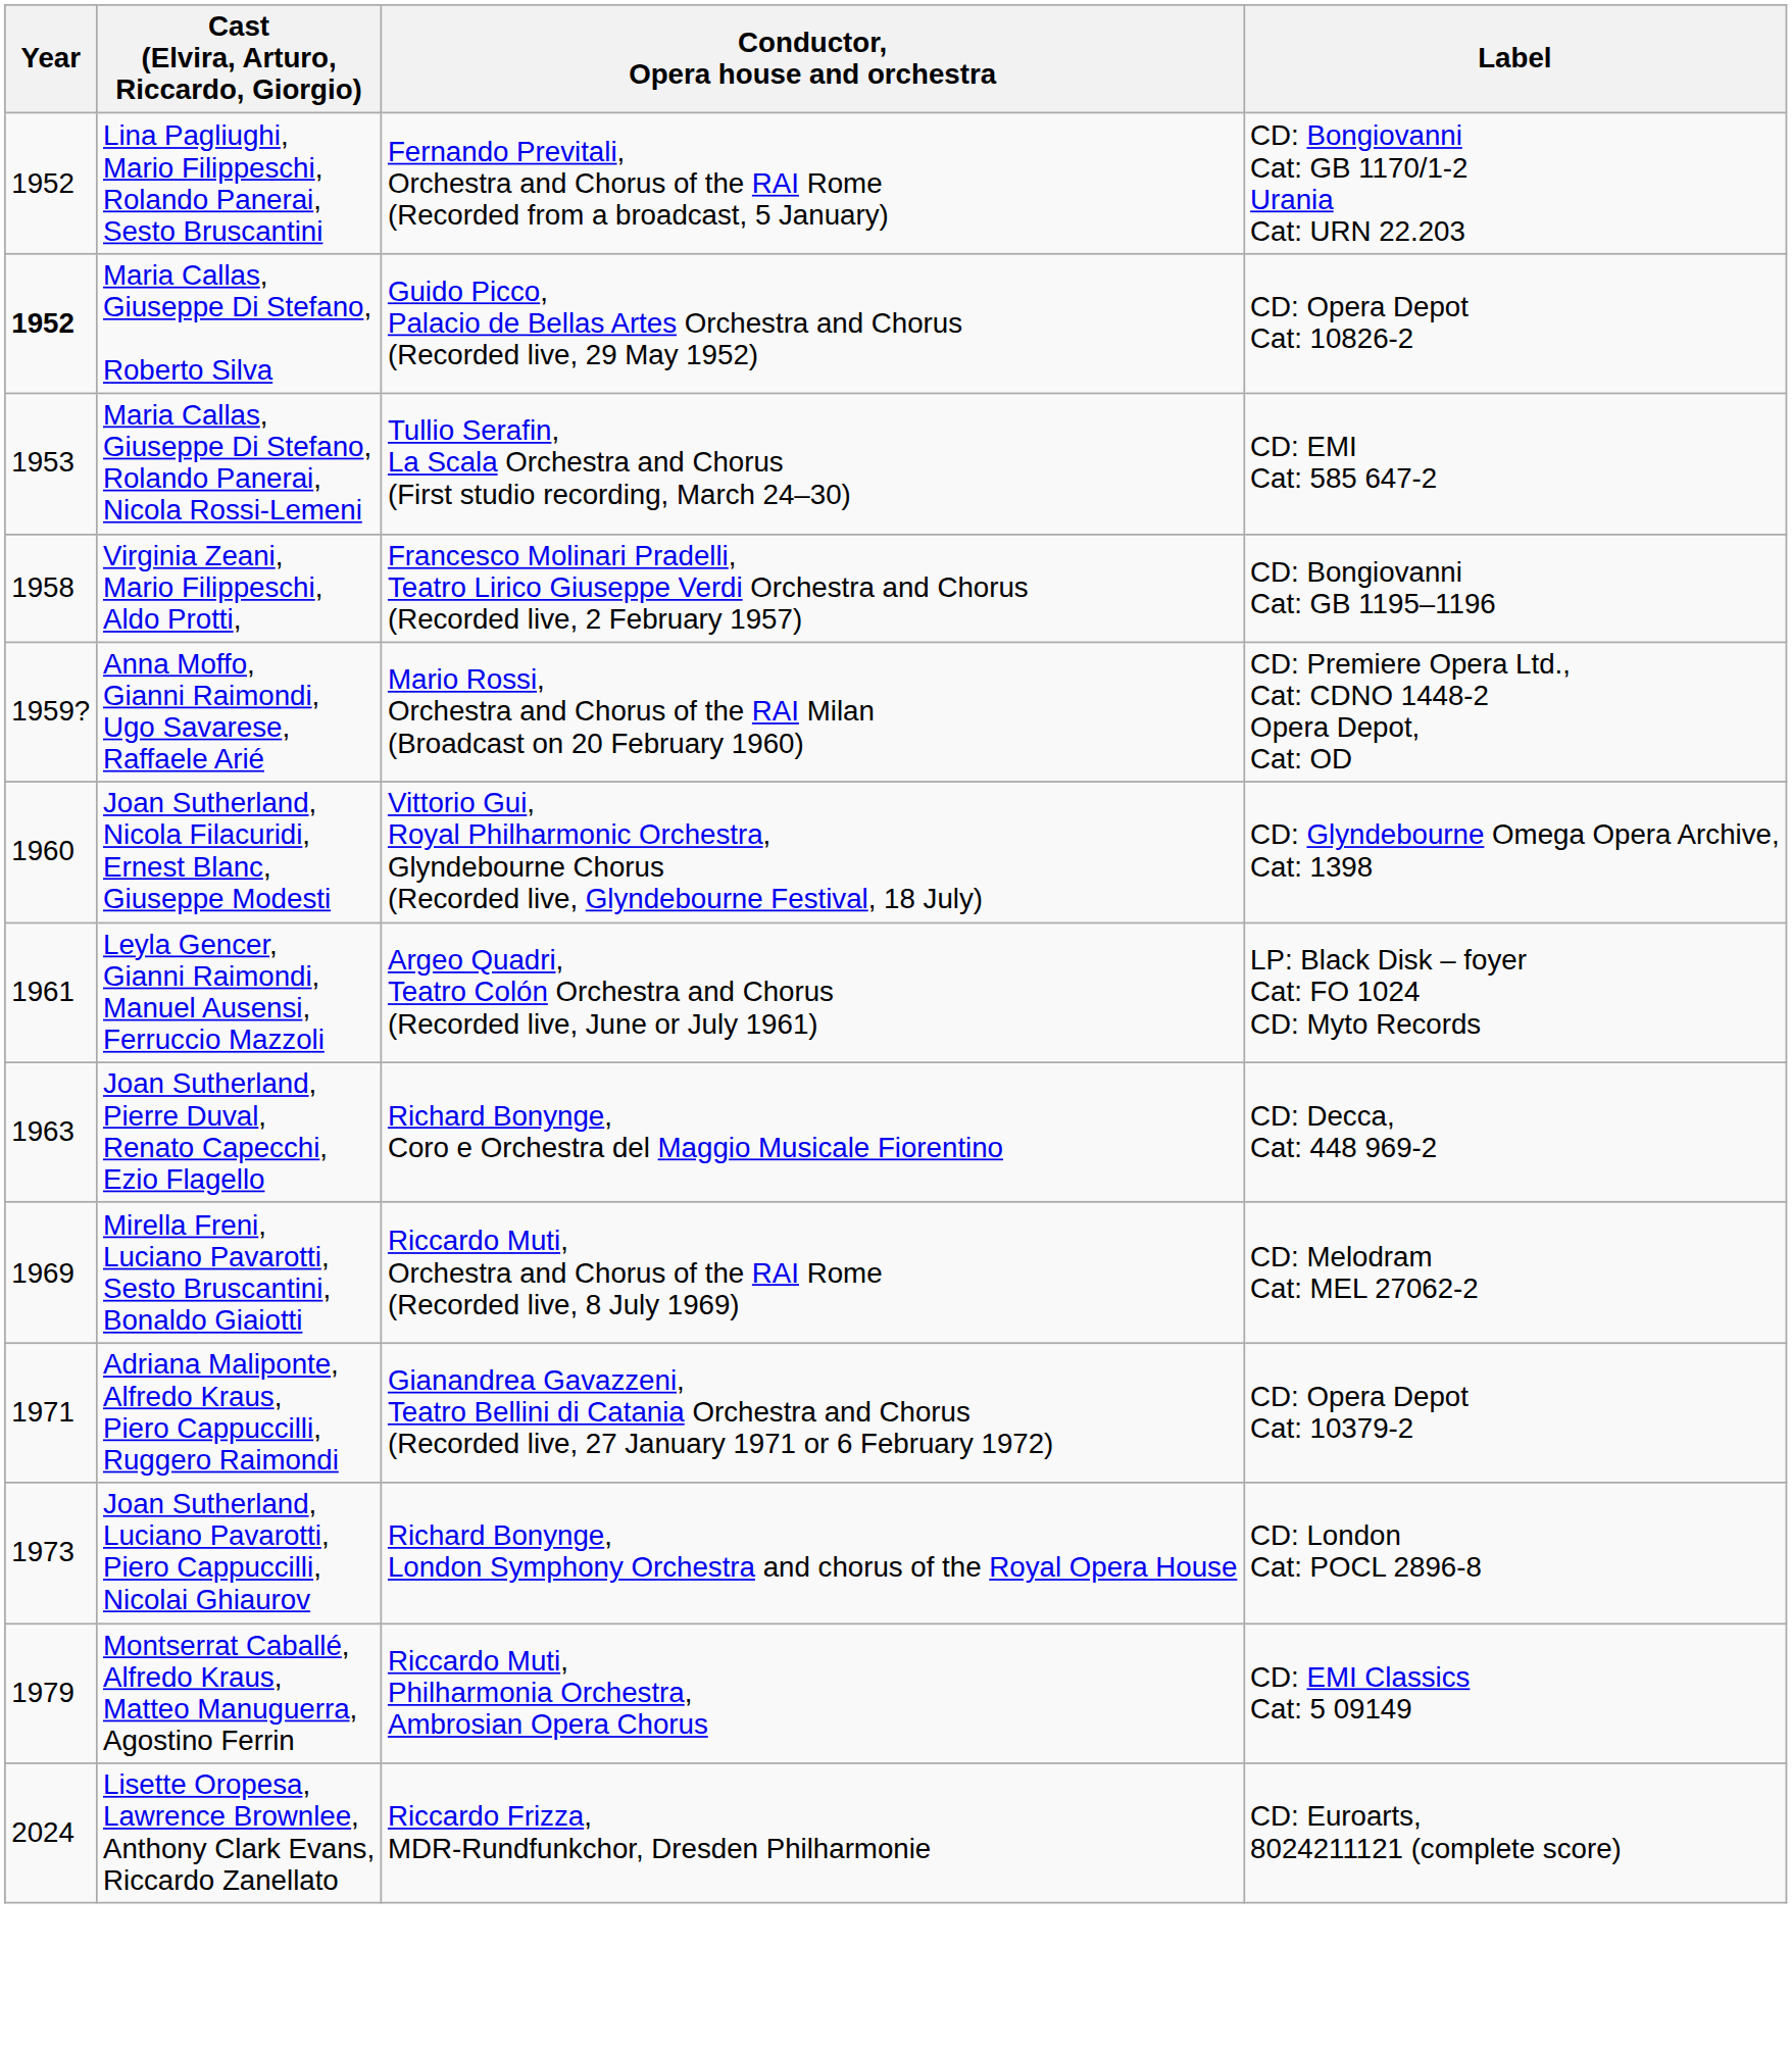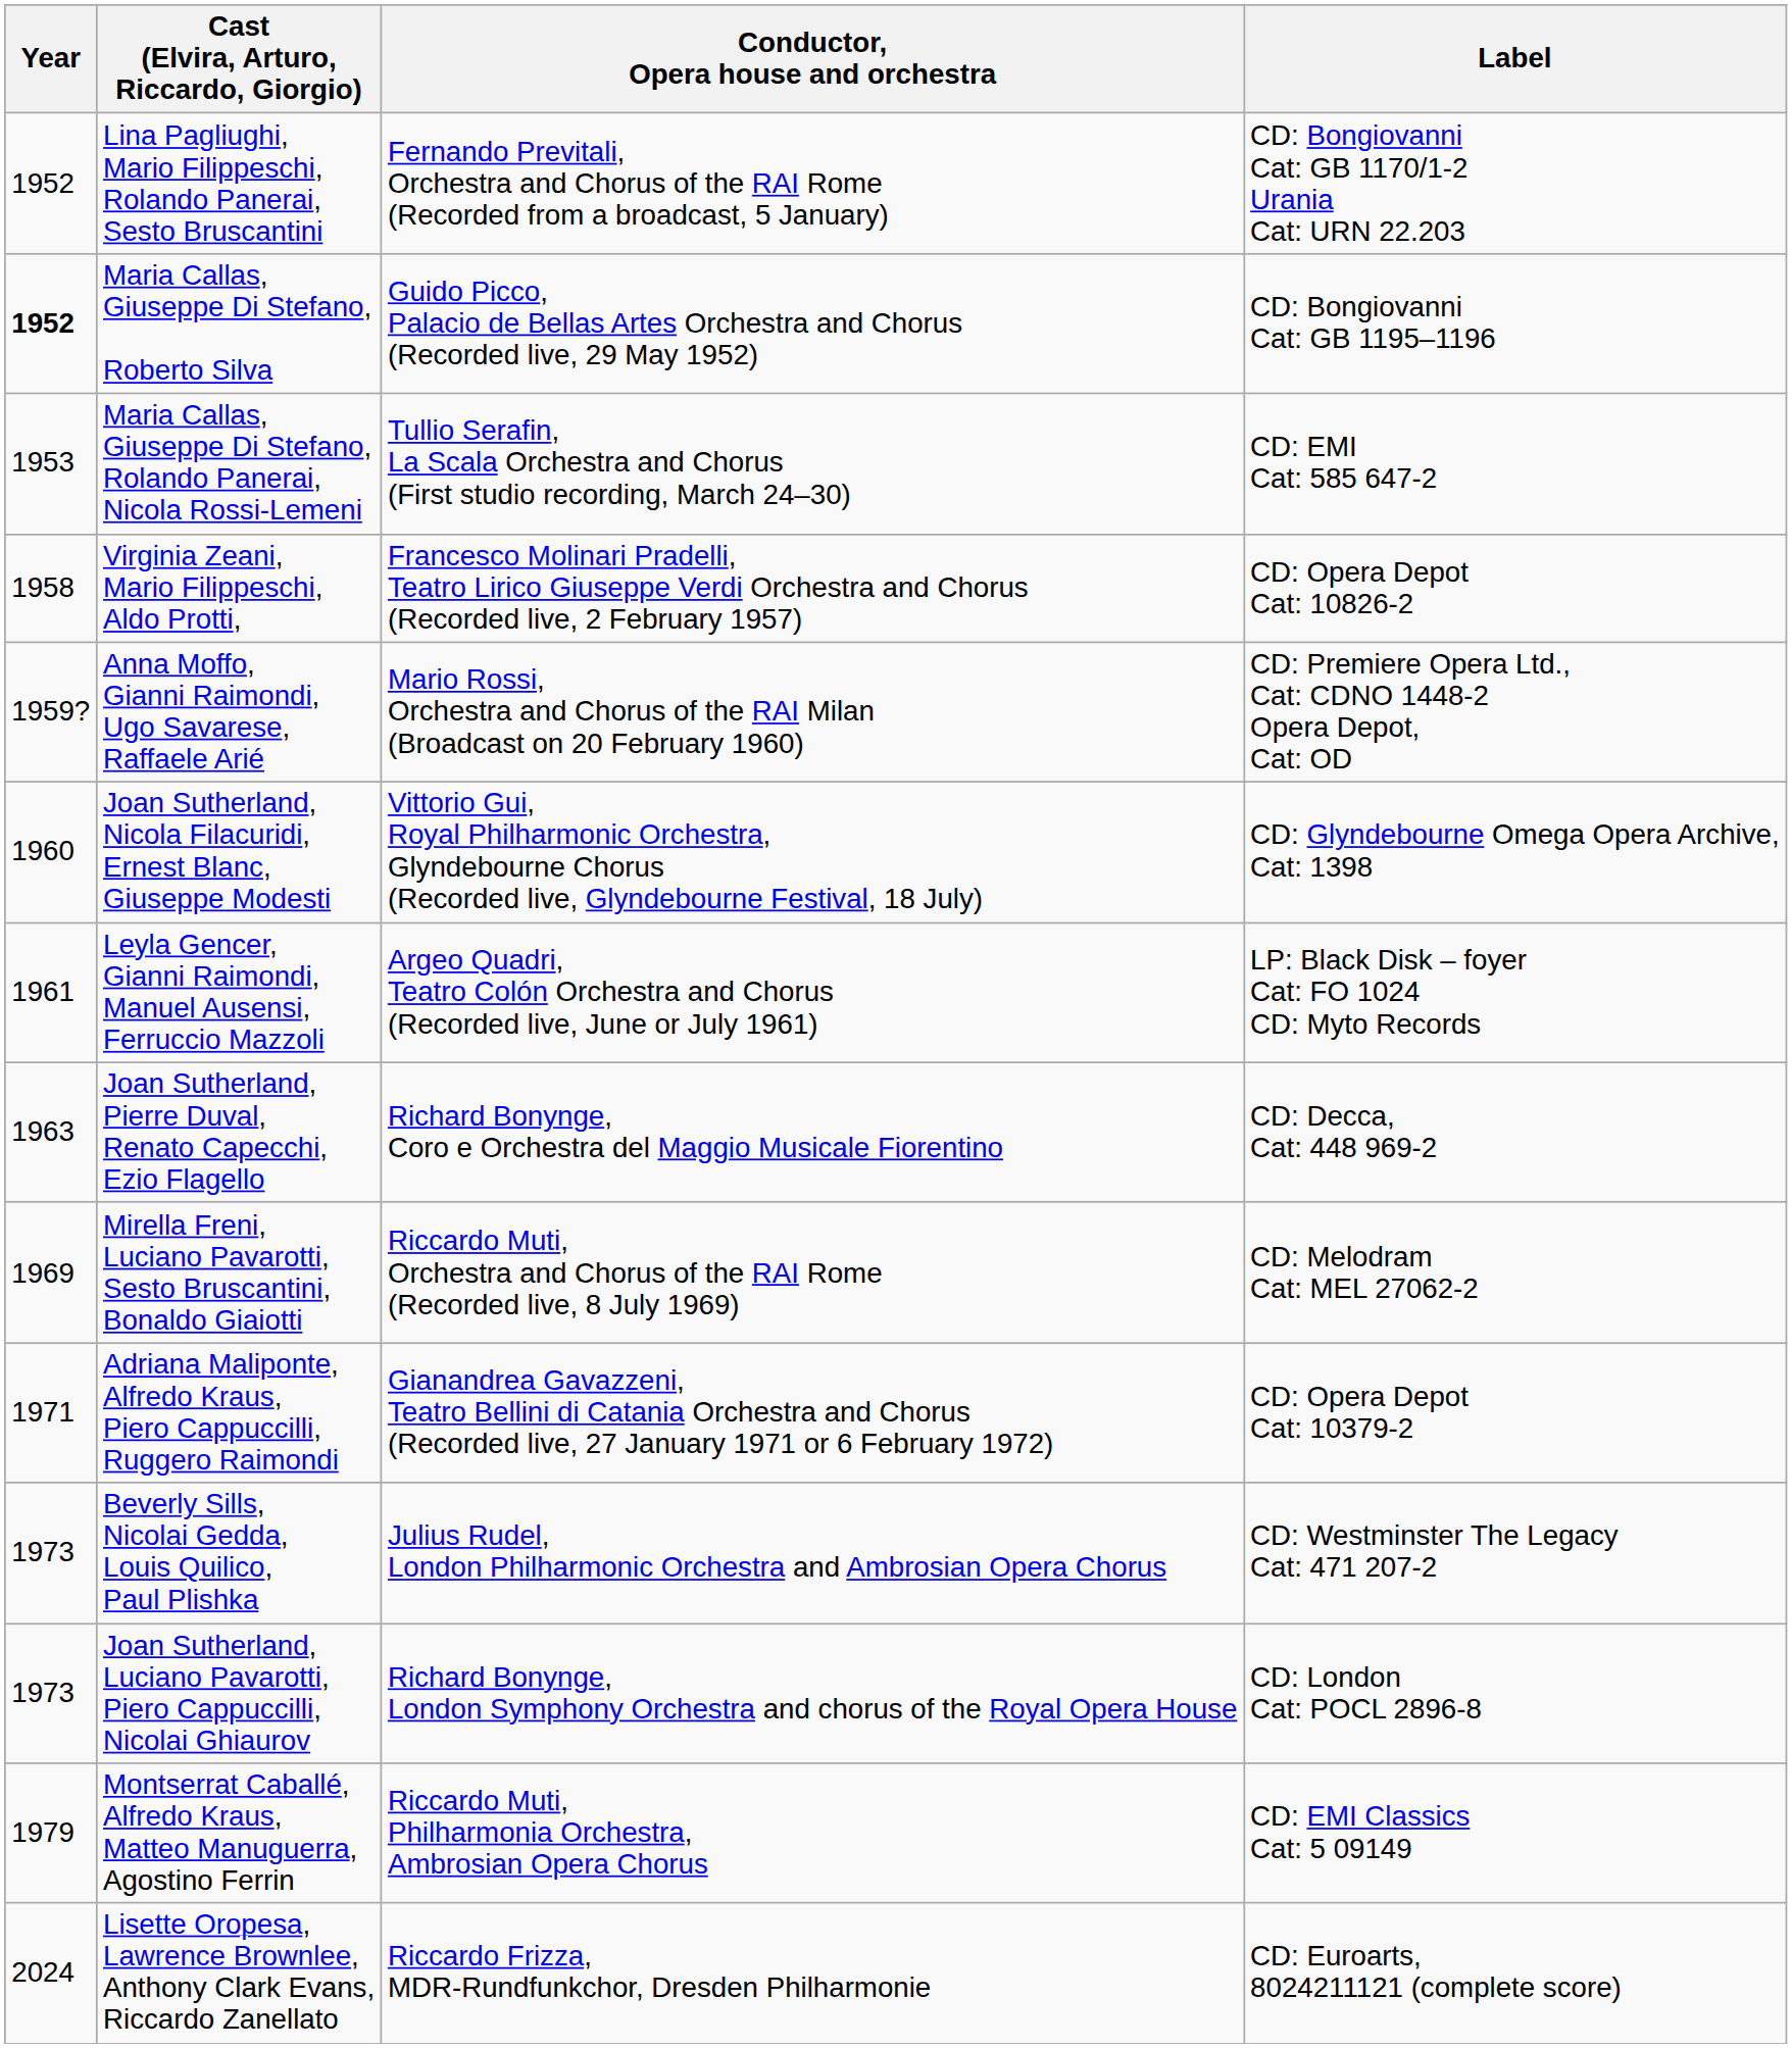Maria Callas, Giuseppe Di Stefano, Roberto Silva | Label: CD: Opera Depot Cat: 10826-2 -> CD: Bongiovanni Cat: GB 1195–1196
Virginia Zeani, Mario Filippeschi, Aldo Protti, | Label: CD: Bongiovanni Cat: GB 1195–1196 -> CD: Opera Depot Cat: 10826-2
+ row: 1973 | Beverly Sills, Nicolai Gedda, Louis Quilico, Paul Plishka | Julius Rudel, London Philharmonic Orchestra and Ambrosian Opera Chorus | CD: Westminster The Legacy Cat: 471 207-2
